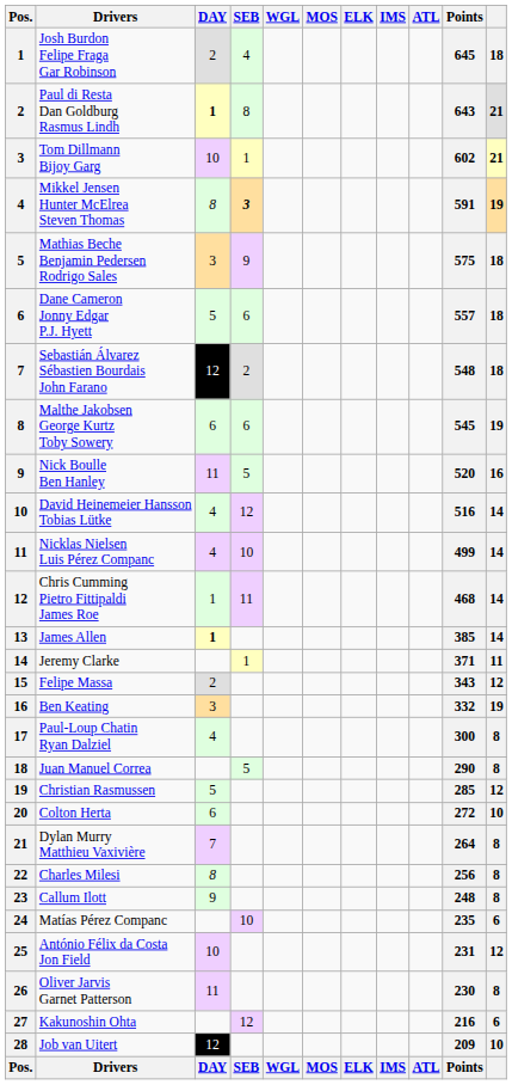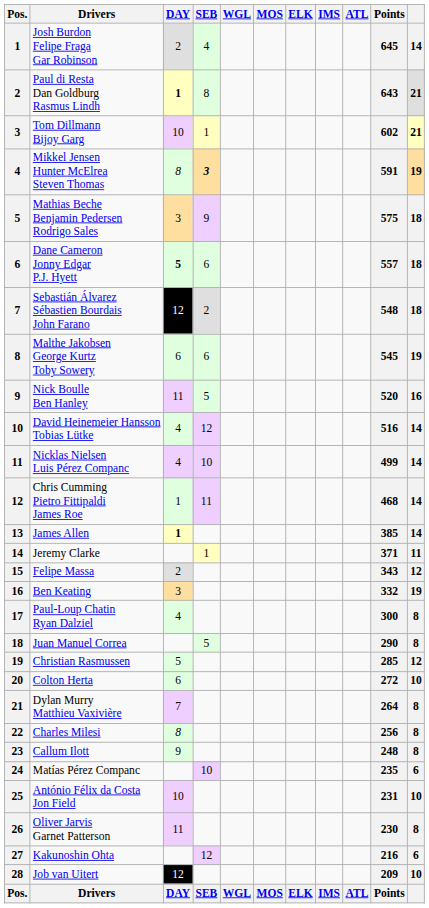Josh Burdon Felipe Fraga Gar Robinson | column 11: 18 -> 14
Dane Cameron Jonny Edgar P.J. Hyett | DAY: normal -> bold
António Félix da Costa Jon Field | column 11: 12 -> 10
